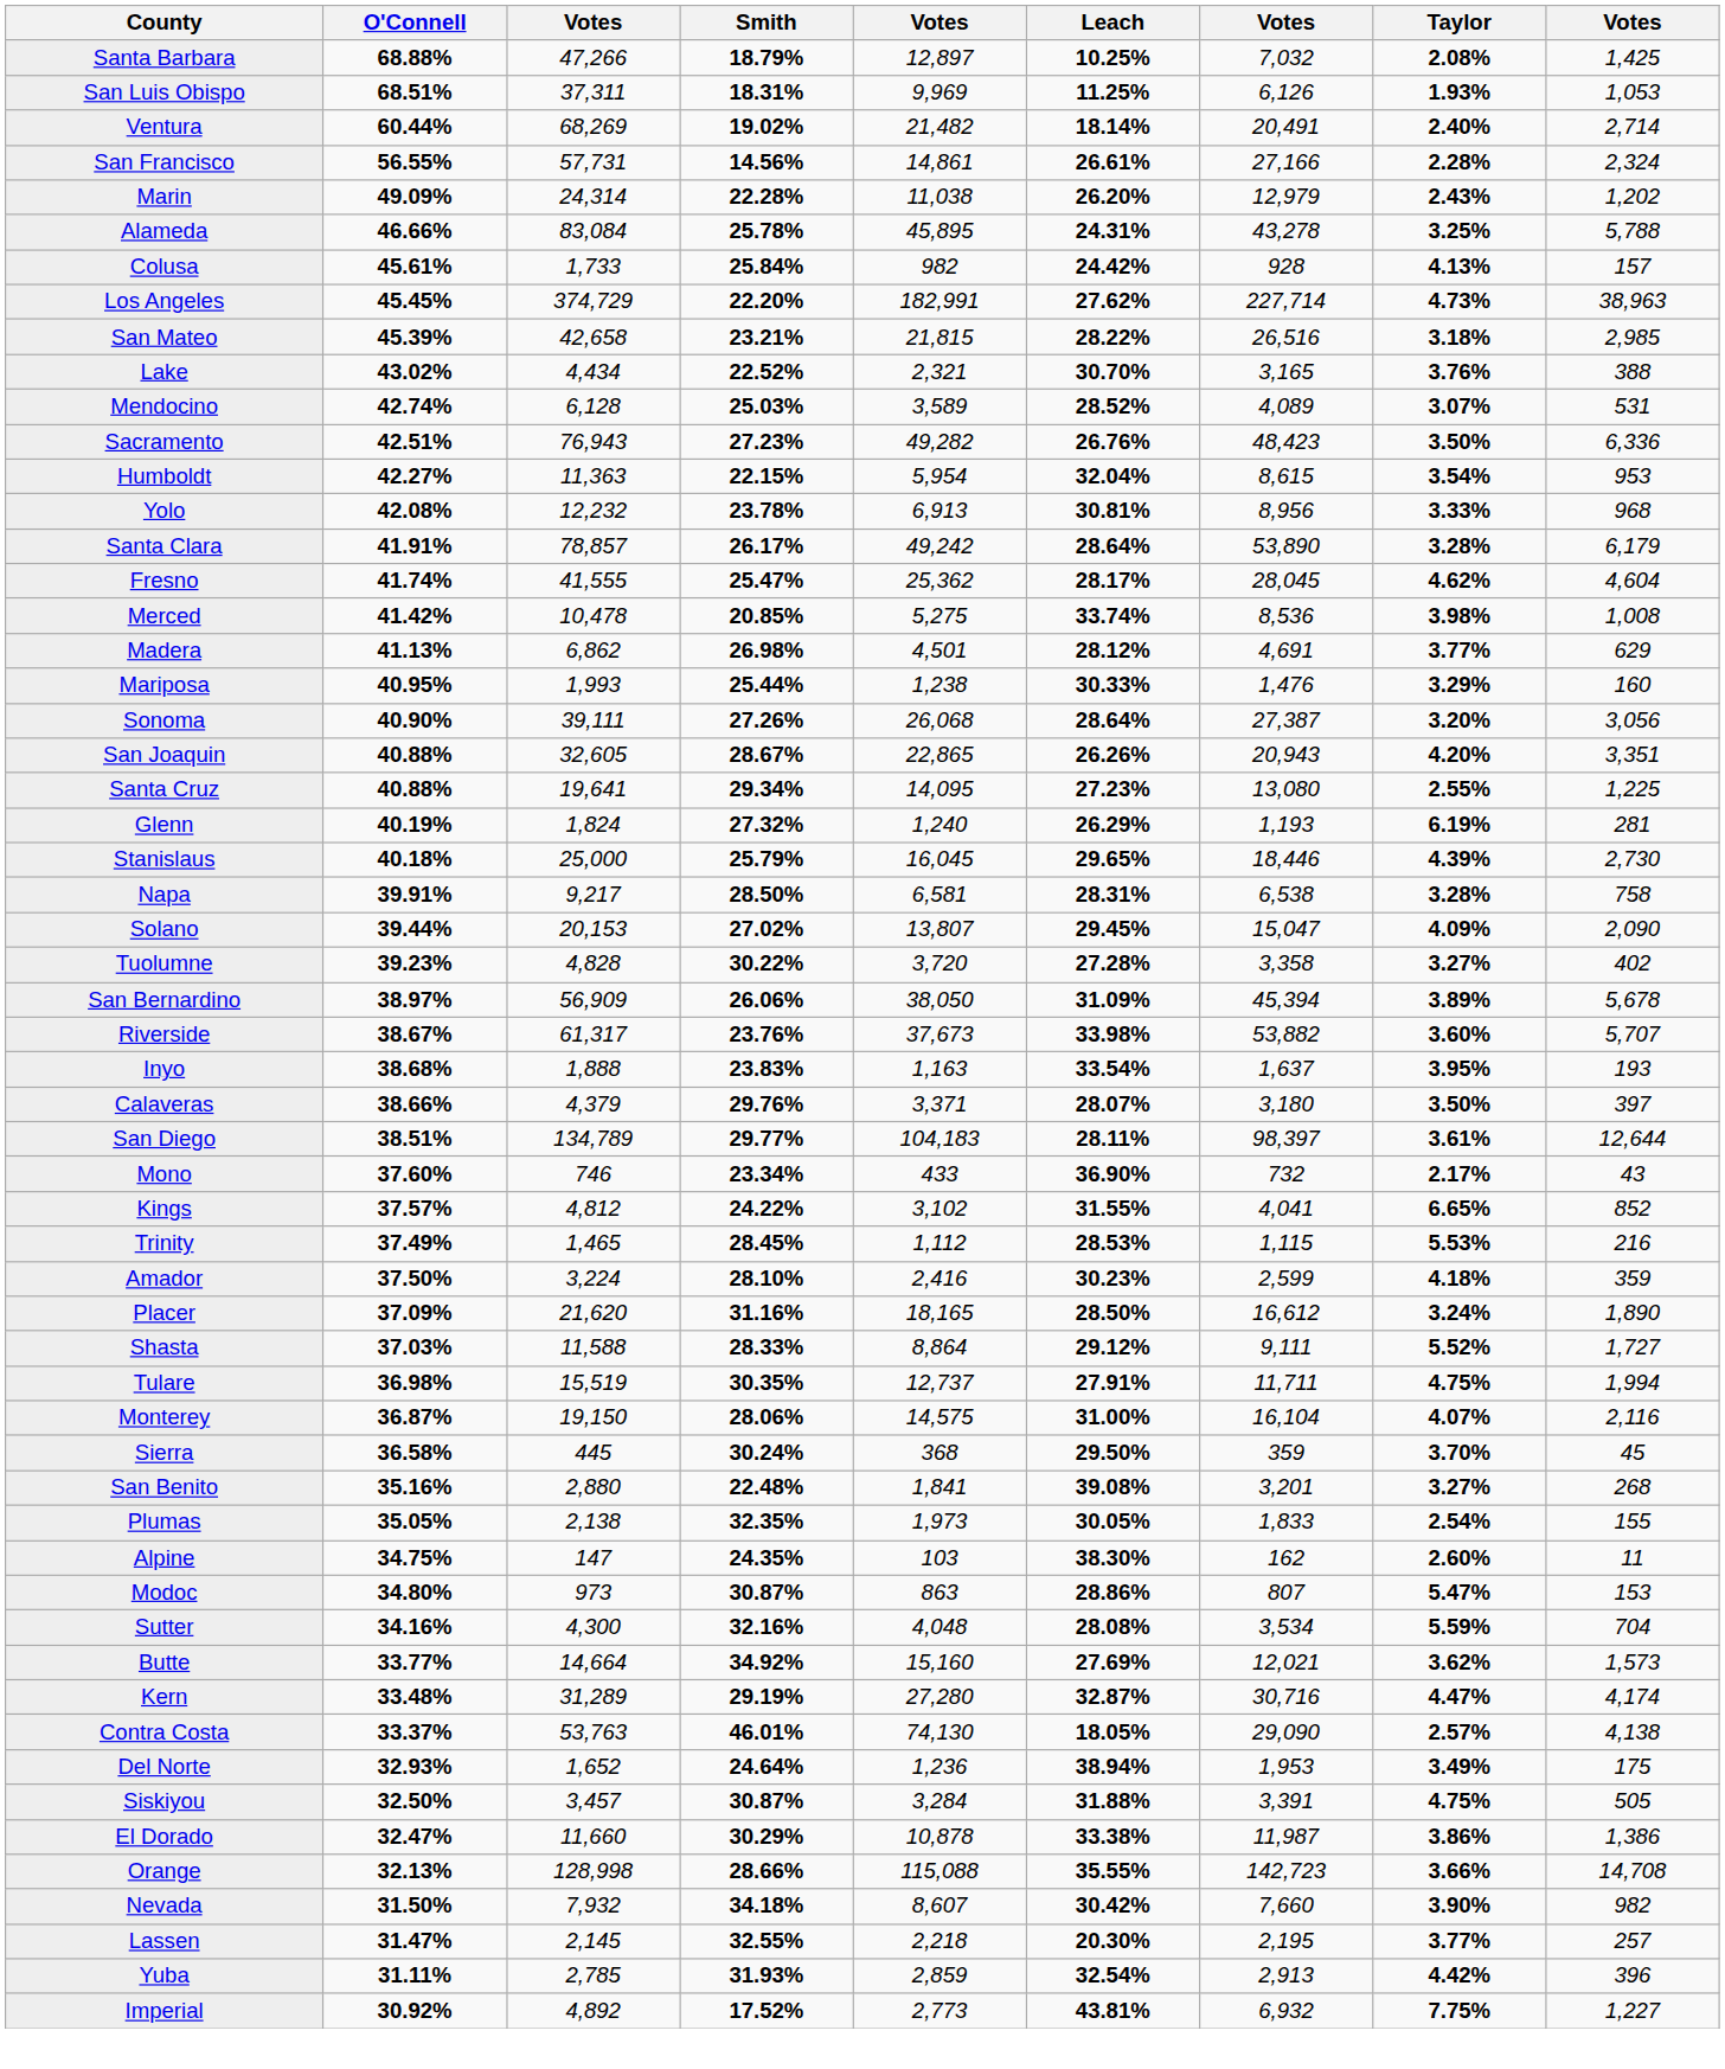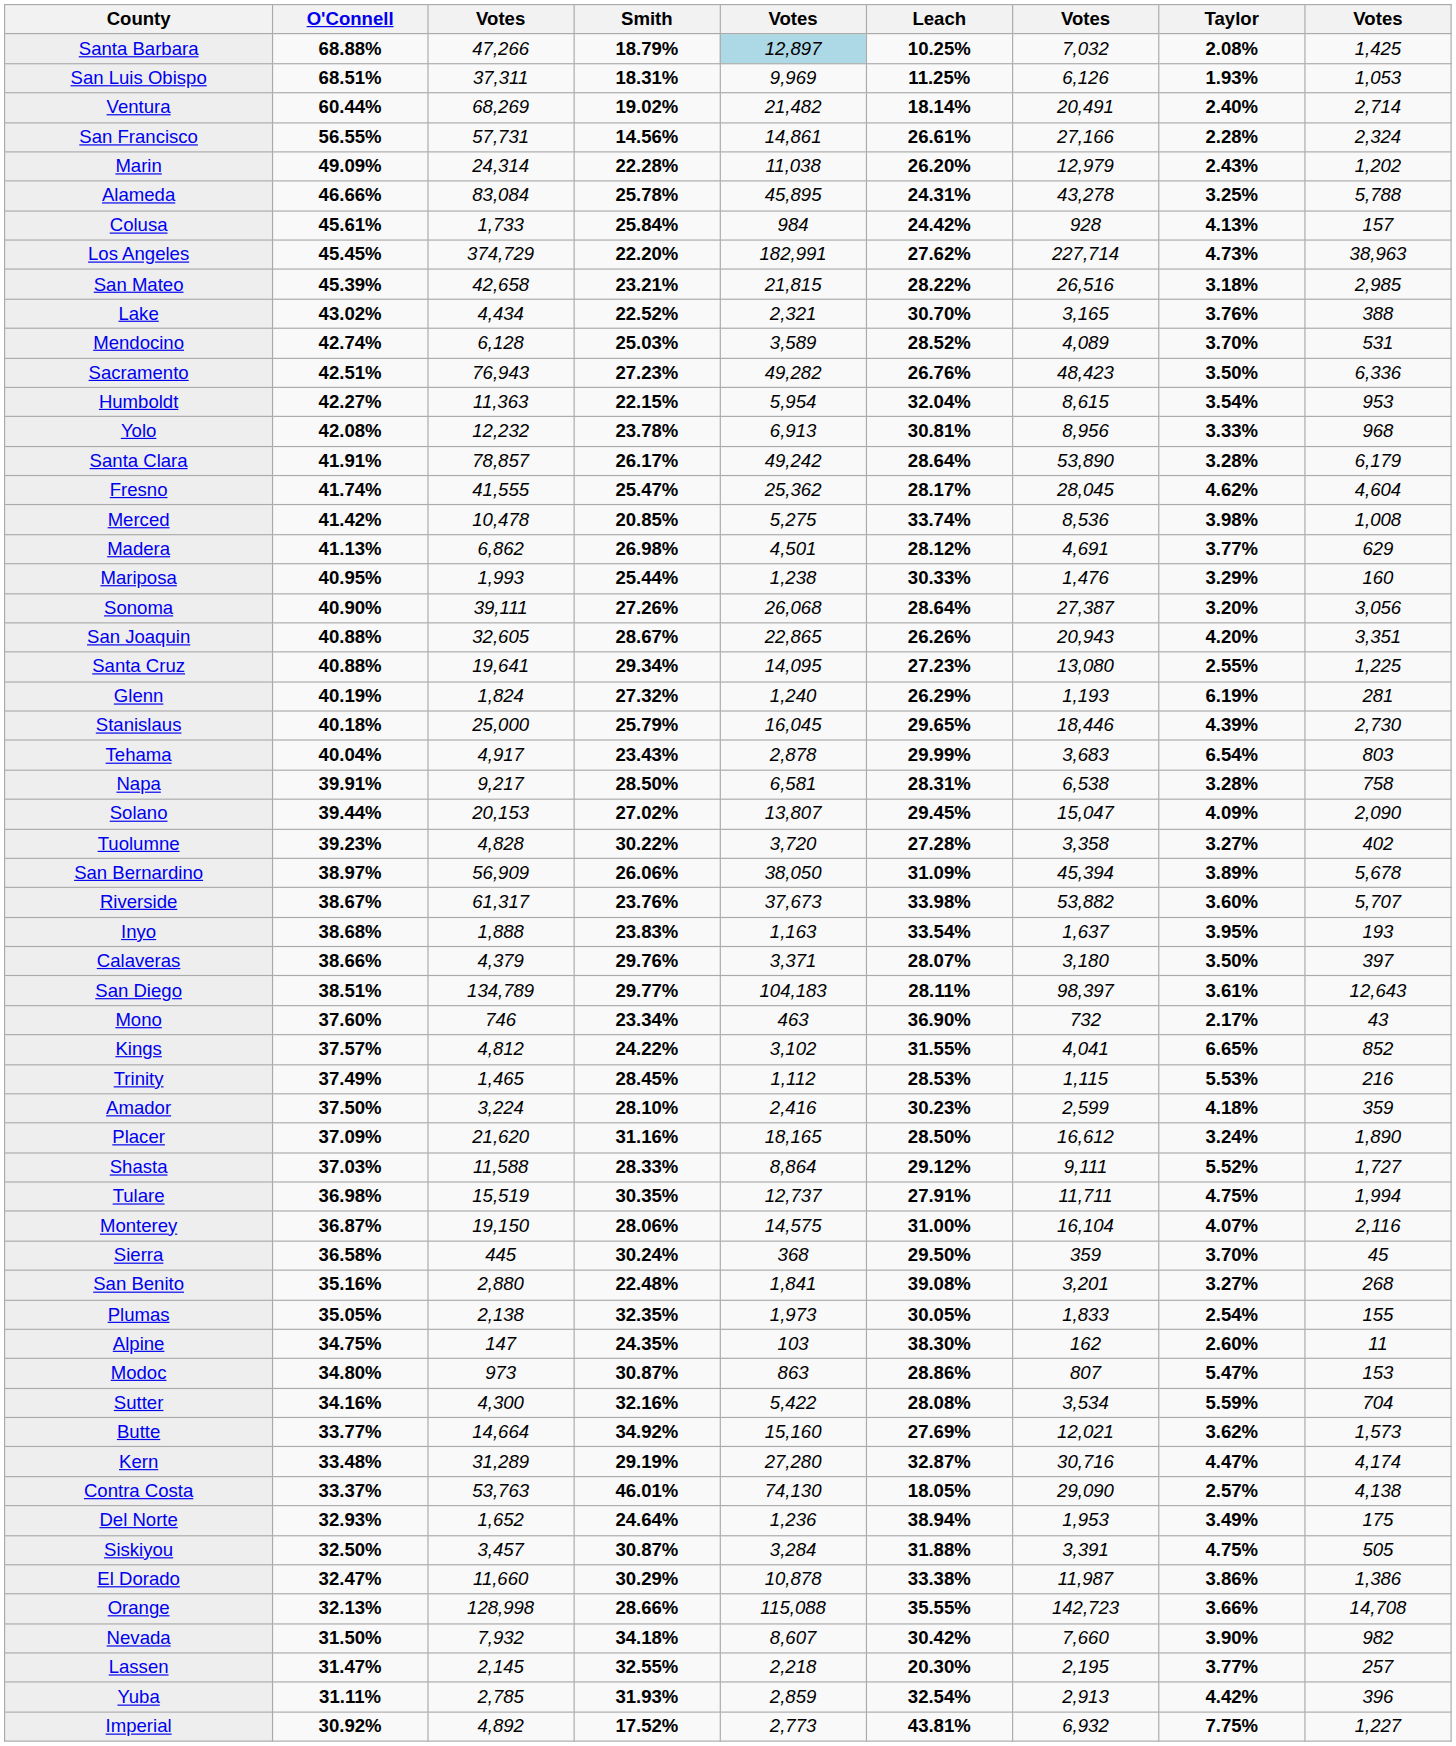Santa Barbara | column 5: no background -> lightblue background
Colusa | column 5: 982 -> 984
Mendocino | Taylor: 3.07% -> 3.70%
+ row: Tehama | 40.04% | 4,917 | 23.43% | 2,878 | 29.99% | 3,683 | 6.54% | 803
San Diego | column 9: 12,644 -> 12,643
Mono | column 5: 433 -> 463
Sutter | column 5: 4,048 -> 5,422
